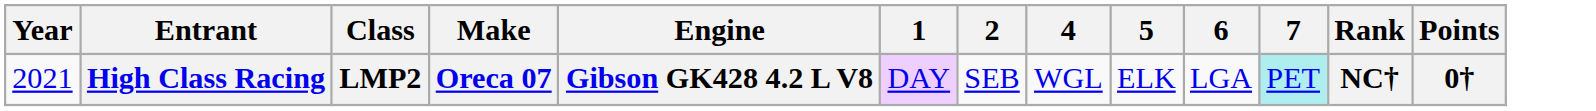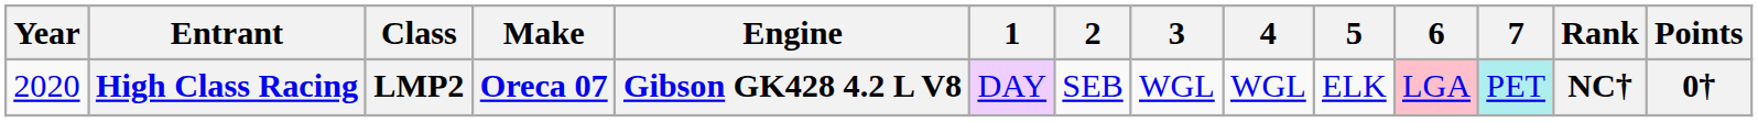+ column: 3 | WGL
High Class Racing | Year: 2021 -> 2020
High Class Racing | 6: no background -> pink background
